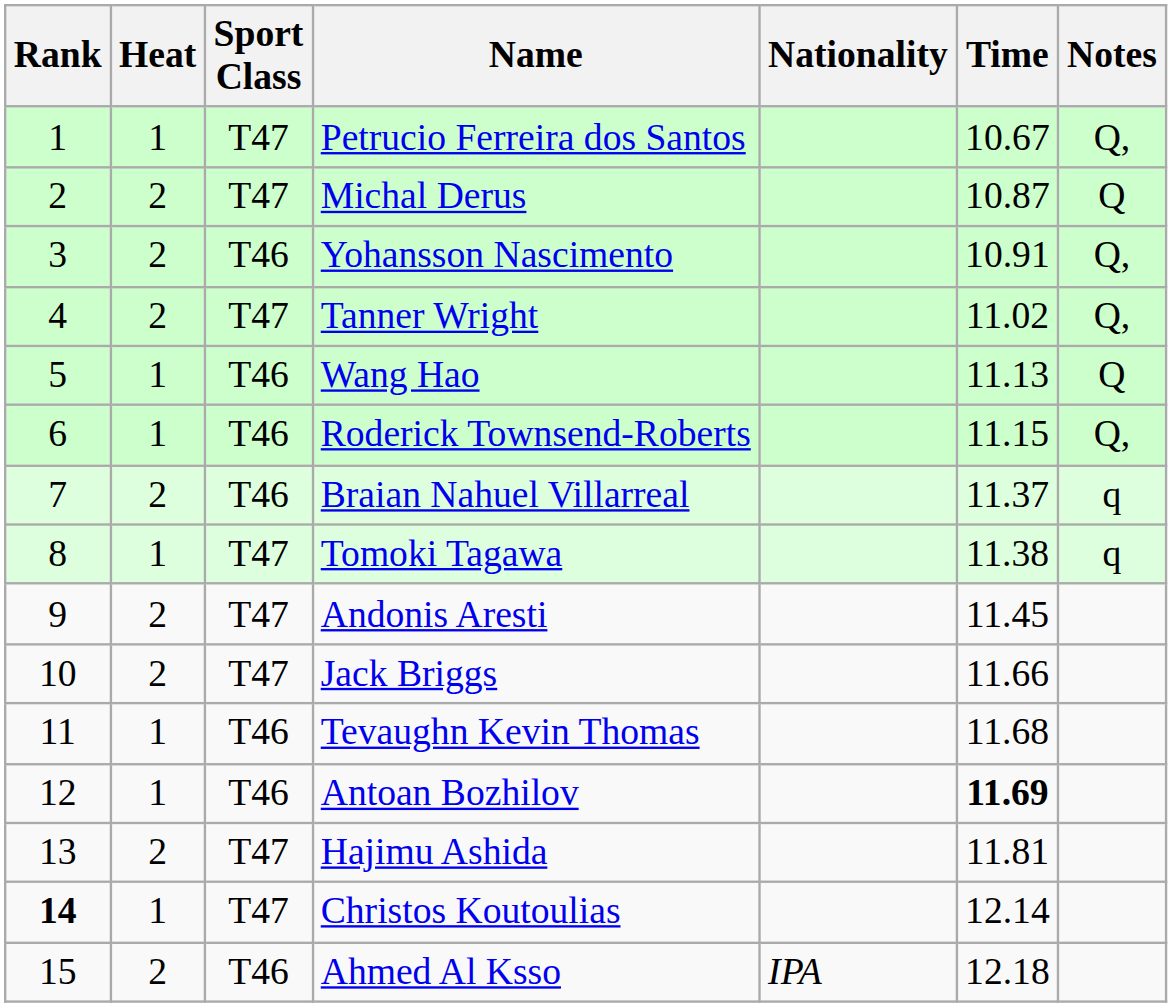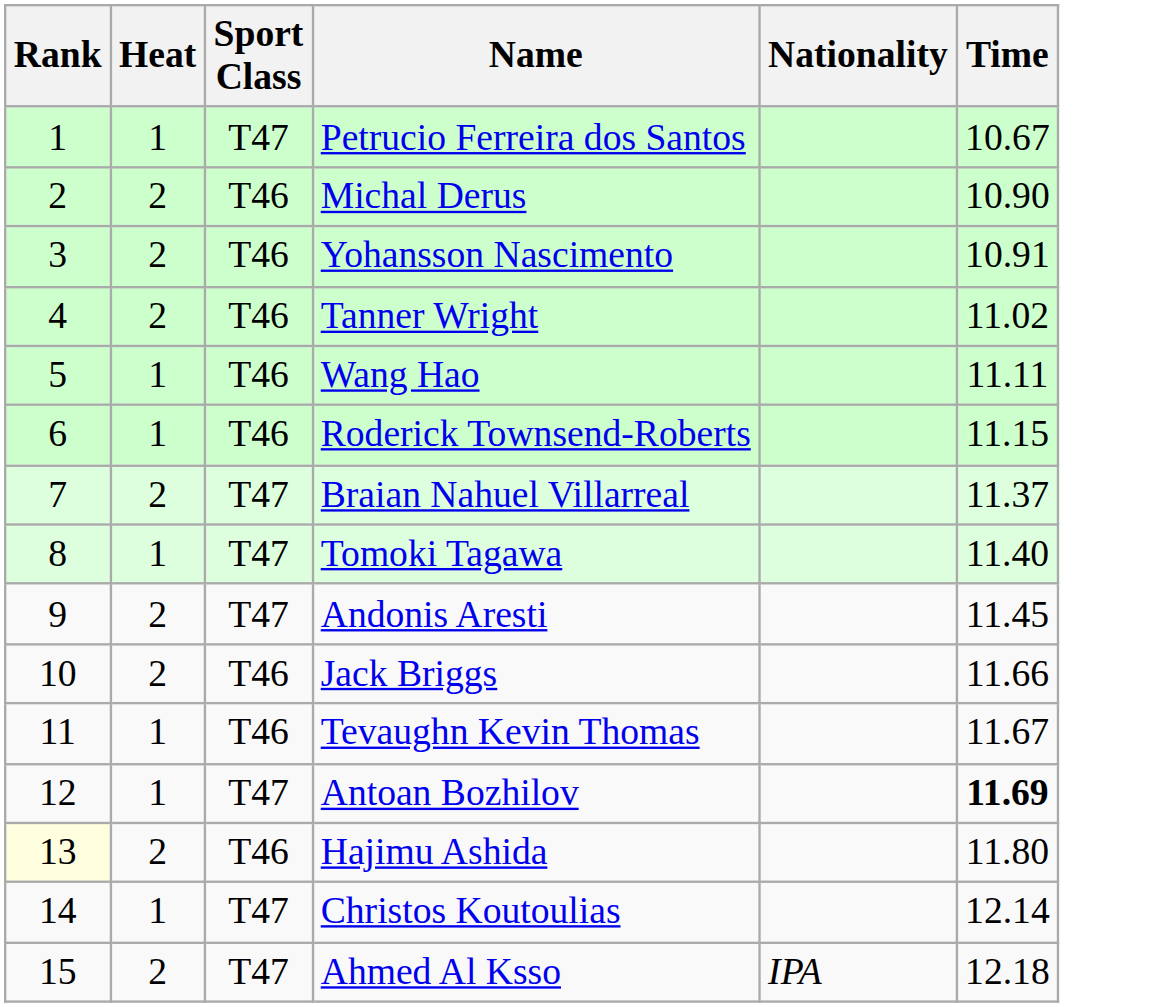- column: Notes | Q, | Q | Q, | Q, | Q | Q, | q | q
Michal Derus | Sport Class: T47 -> T46
Michal Derus | Time: 10.87 -> 10.90
Tanner Wright | Sport Class: T47 -> T46
Wang Hao | Time: 11.13 -> 11.11
Braian Nahuel Villarreal | Sport Class: T46 -> T47
Tomoki Tagawa | Time: 11.38 -> 11.40
Jack Briggs | Sport Class: T47 -> T46
Tevaughn Kevin Thomas | Time: 11.68 -> 11.67
Antoan Bozhilov | Sport Class: T46 -> T47
Hajimu Ashida | Rank: no background -> lightyellow background
Hajimu Ashida | Sport Class: T47 -> T46
Hajimu Ashida | Time: 11.81 -> 11.80
Christos Koutoulias | Rank: bold -> normal
Ahmed Al Ksso | Sport Class: T46 -> T47
